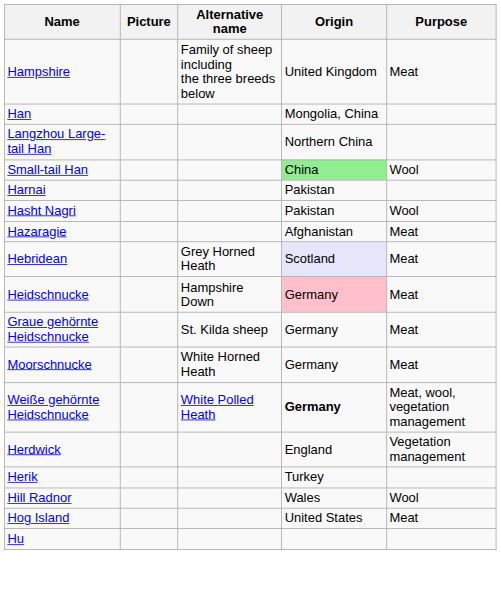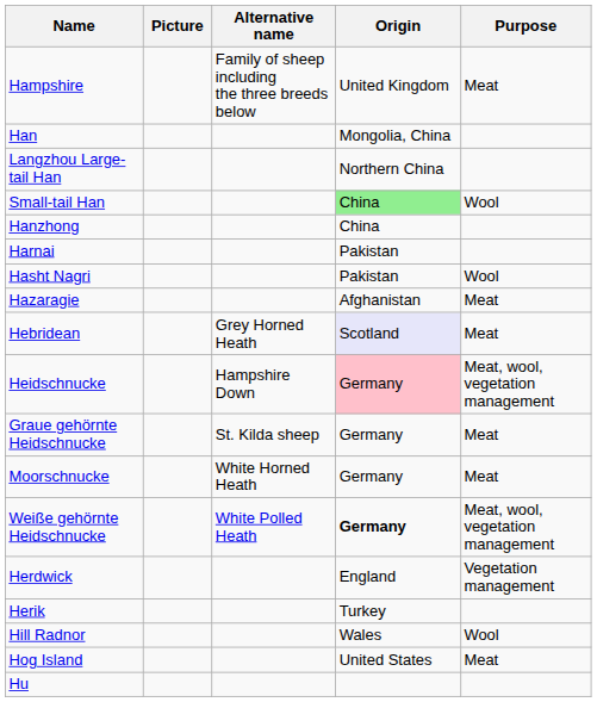+ row: Hanzhong | China
Heidschnucke | Purpose: Meat -> Meat, wool, vegetation management
